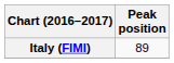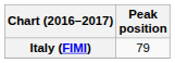Italy (FIMI) | Peak position: 89 -> 79
